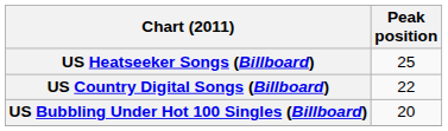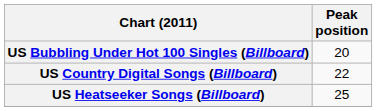rows swapped: US Bubbling Under Hot 100 Singles (Billboard) <-> US Heatseeker Songs (Billboard)
